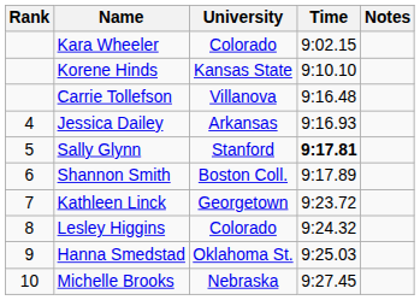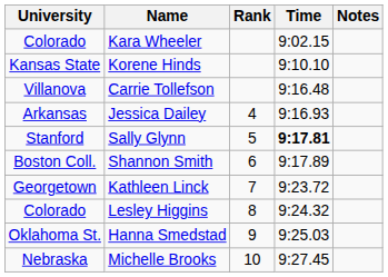columns swapped: Rank <-> University
